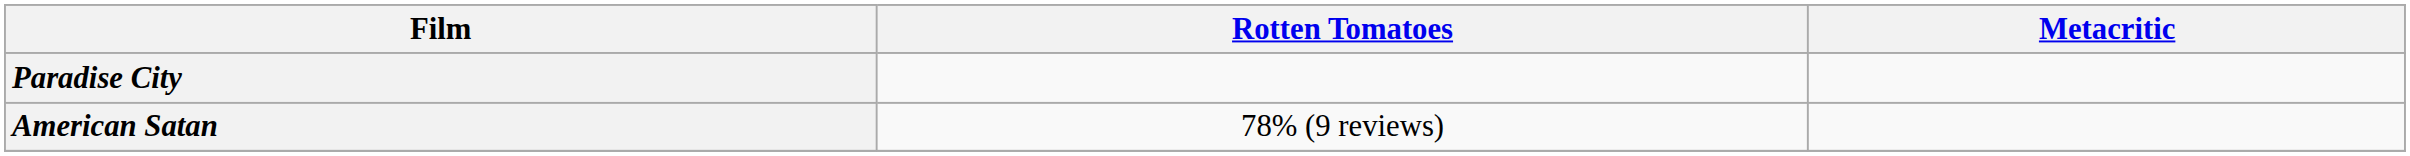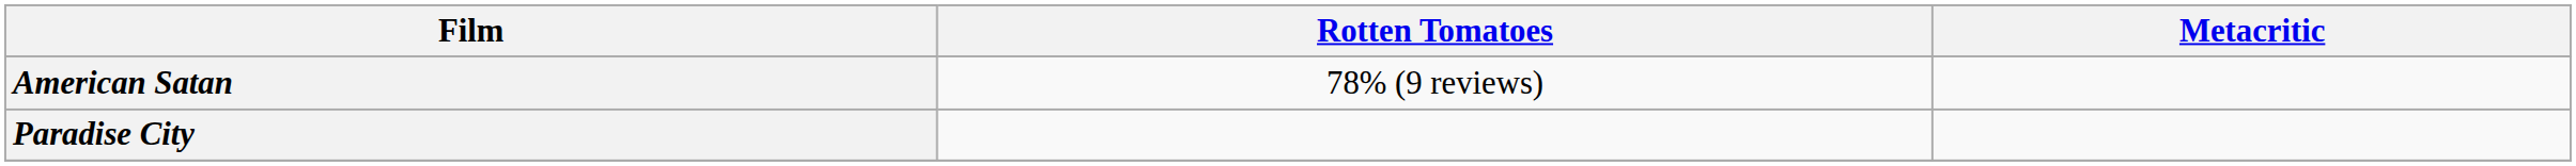rows swapped: American Satan <-> Paradise City
